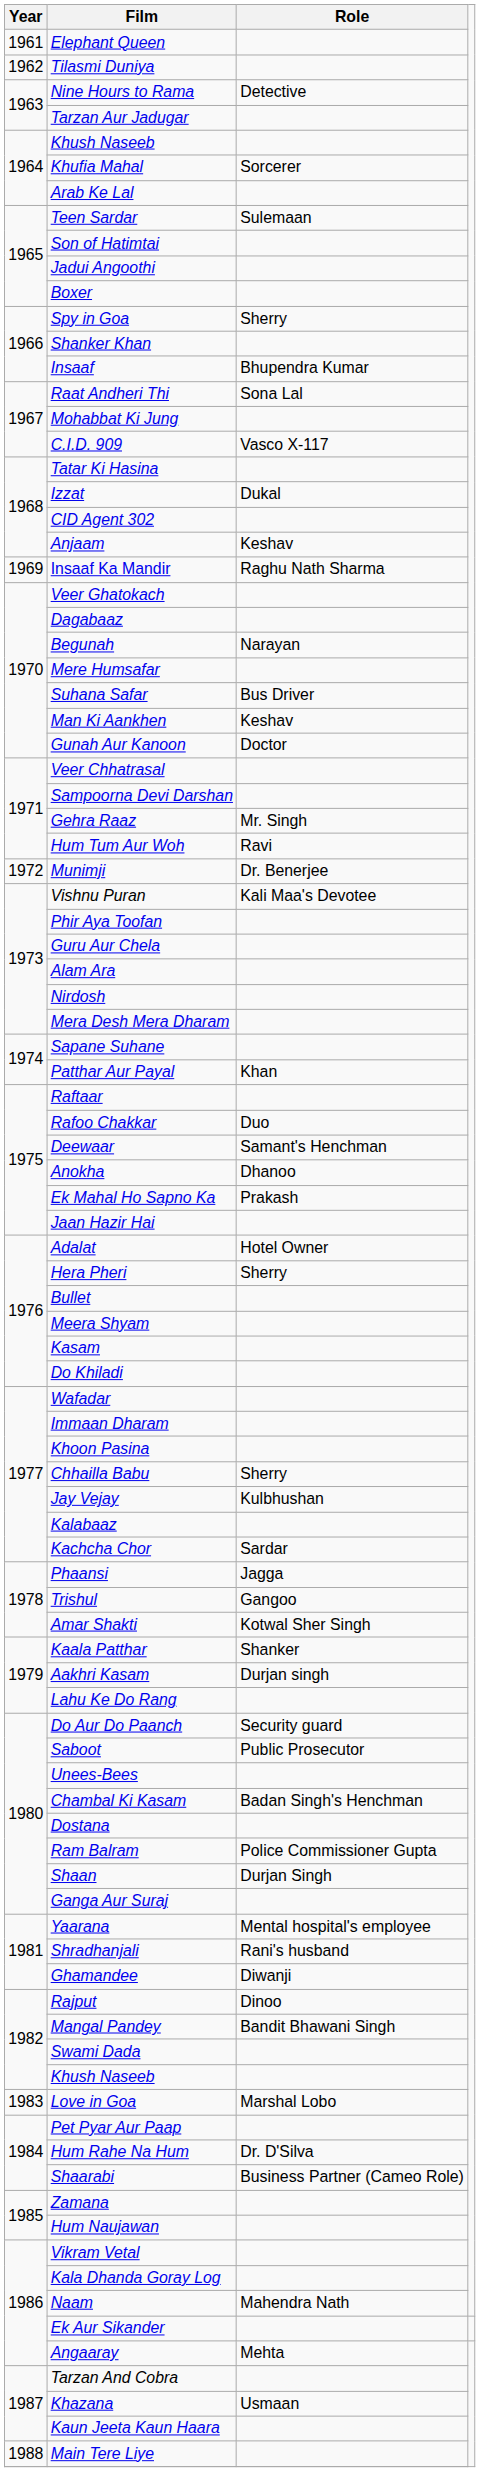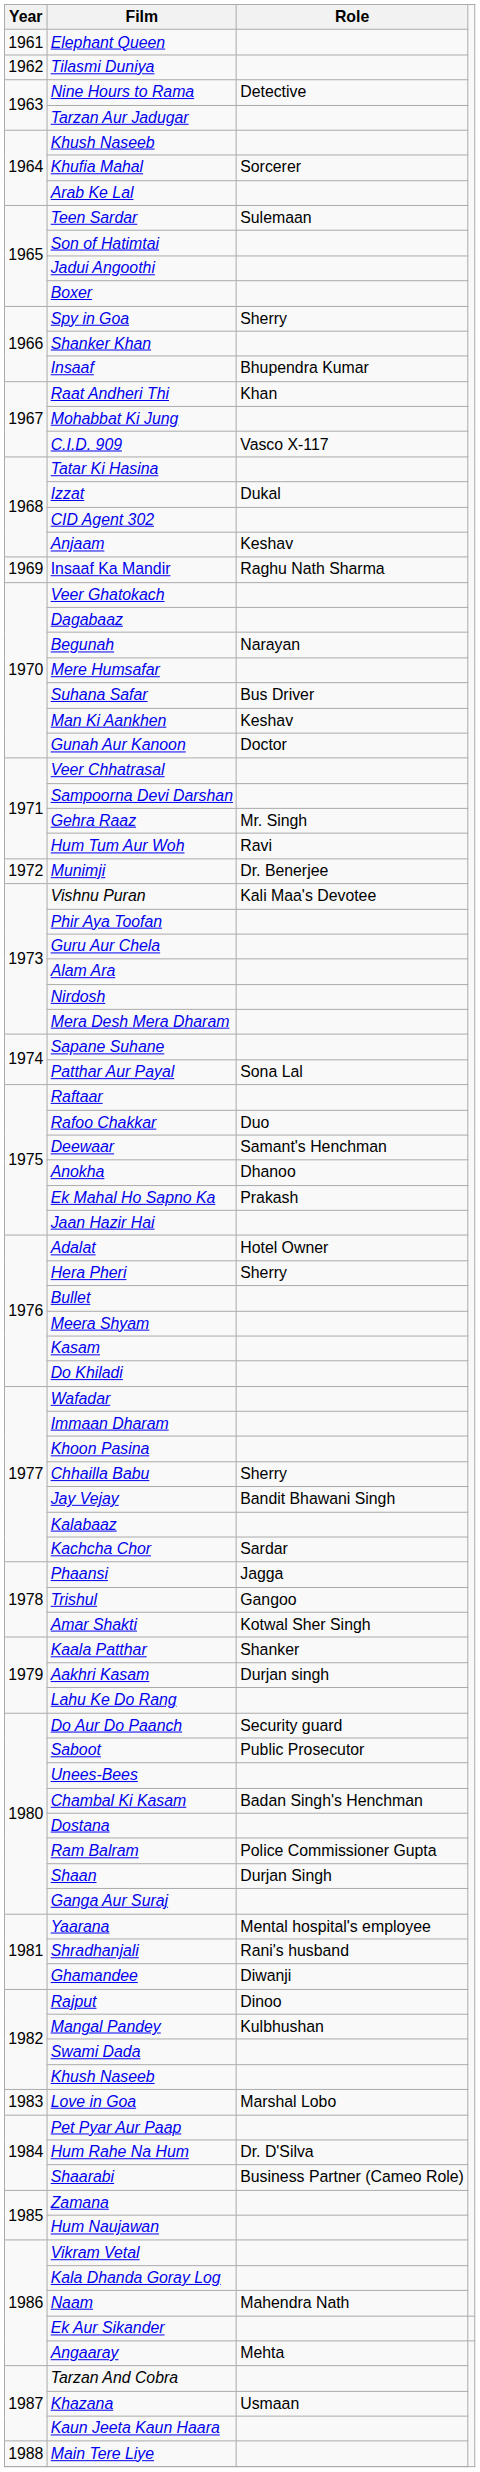Raat Andheri Thi | Role: Sona Lal -> Khan
Patthar Aur Payal | Role: Khan -> Sona Lal
Jay Vejay | Role: Kulbhushan -> Bandit Bhawani Singh
Mangal Pandey | Role: Bandit Bhawani Singh -> Kulbhushan
